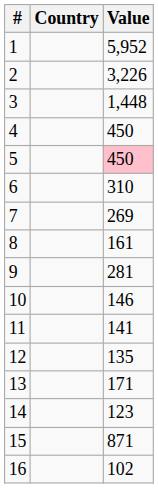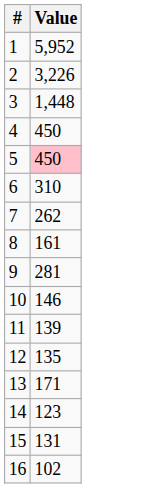- column: Country
7 | Value: 269 -> 262
11 | Value: 141 -> 139
15 | Value: 871 -> 131
